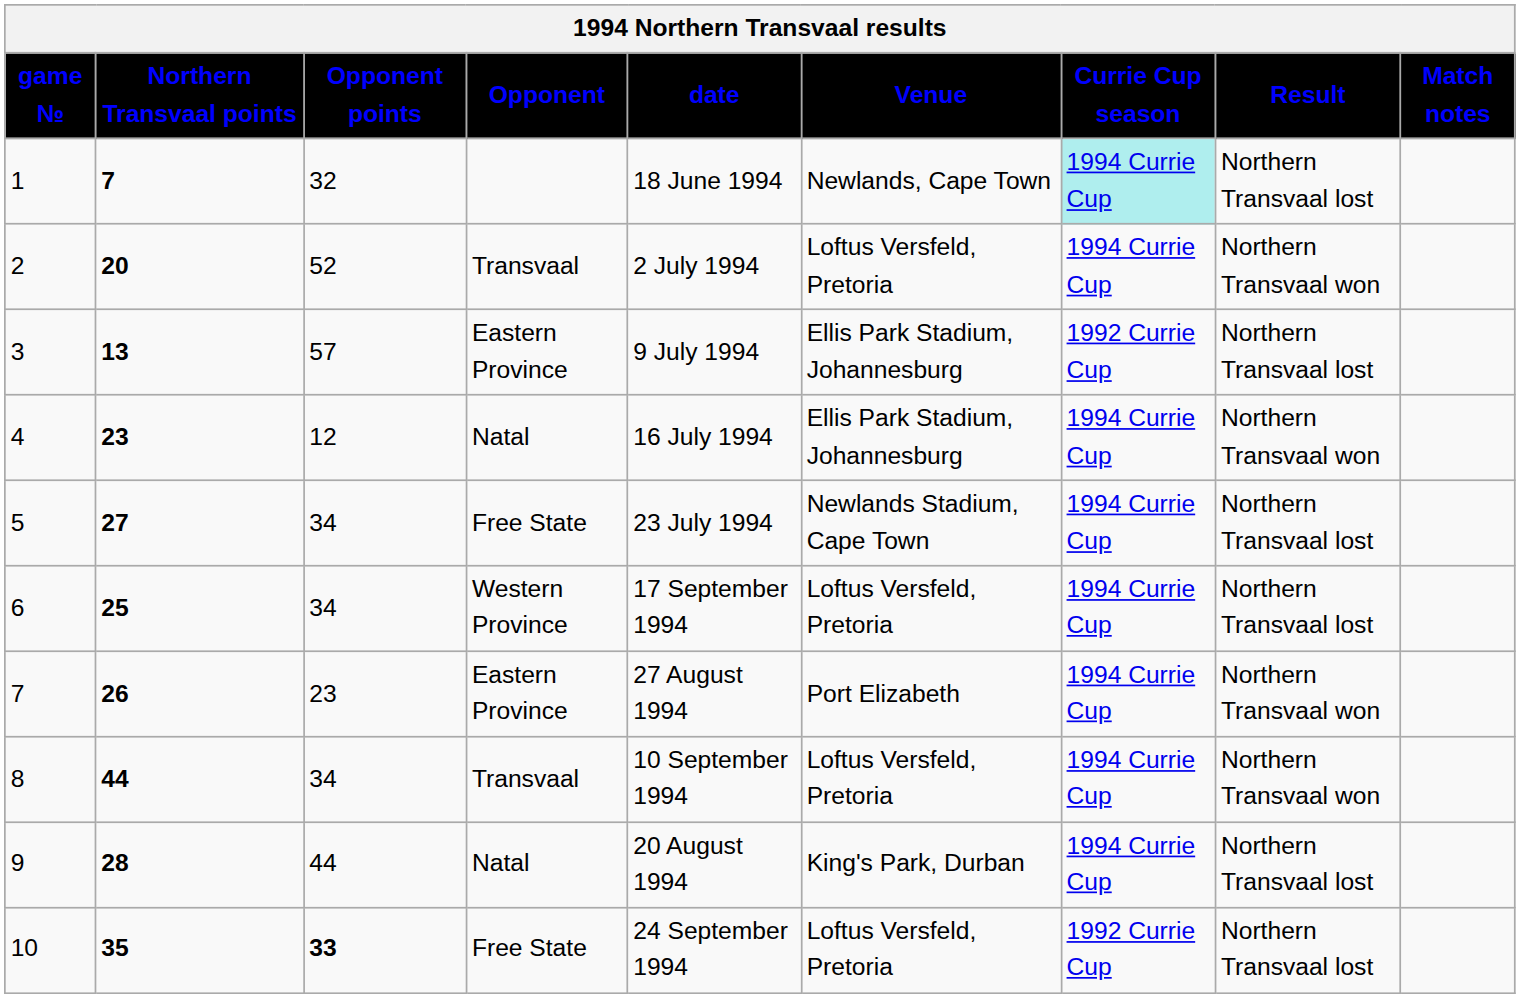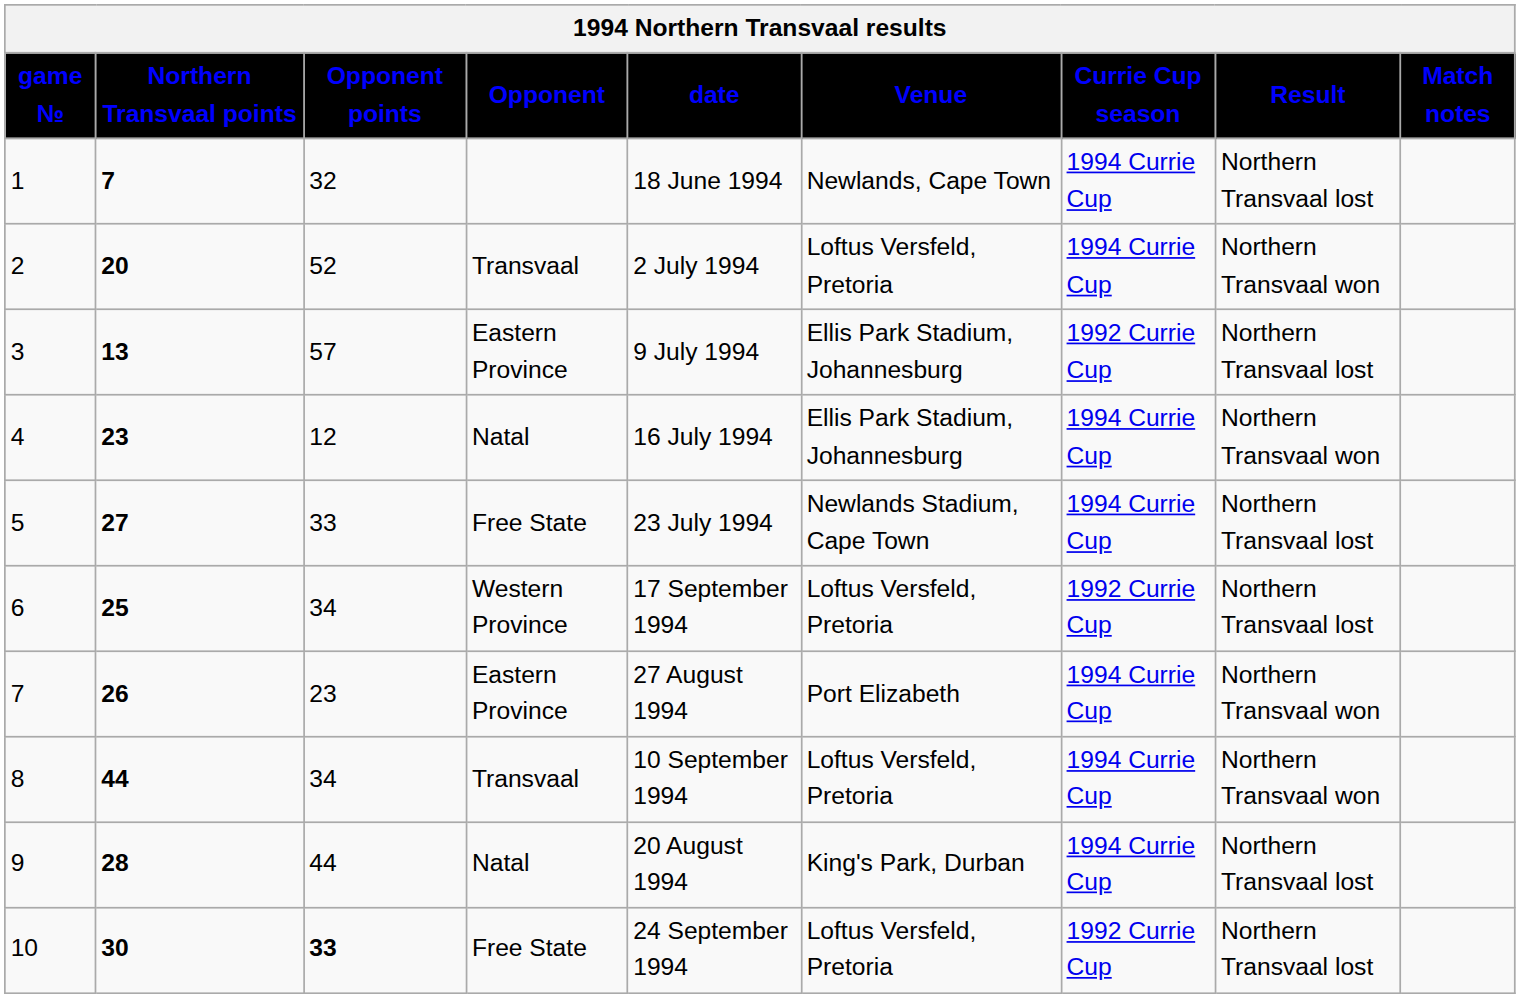1 | Currie Cup season: paleturquoise background -> no background
5 | Opponent points: 34 -> 33
6 | Currie Cup season: 1994 Currie Cup -> 1992 Currie Cup
10 | Northern Transvaal points: 35 -> 30
